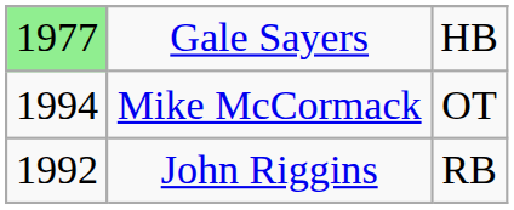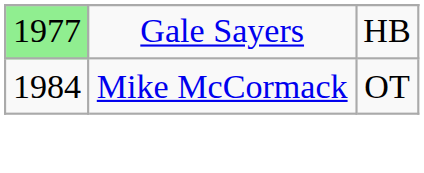Mike McCormack | column 1: 1994 -> 1984
- row: 1992 | John Riggins | RB
